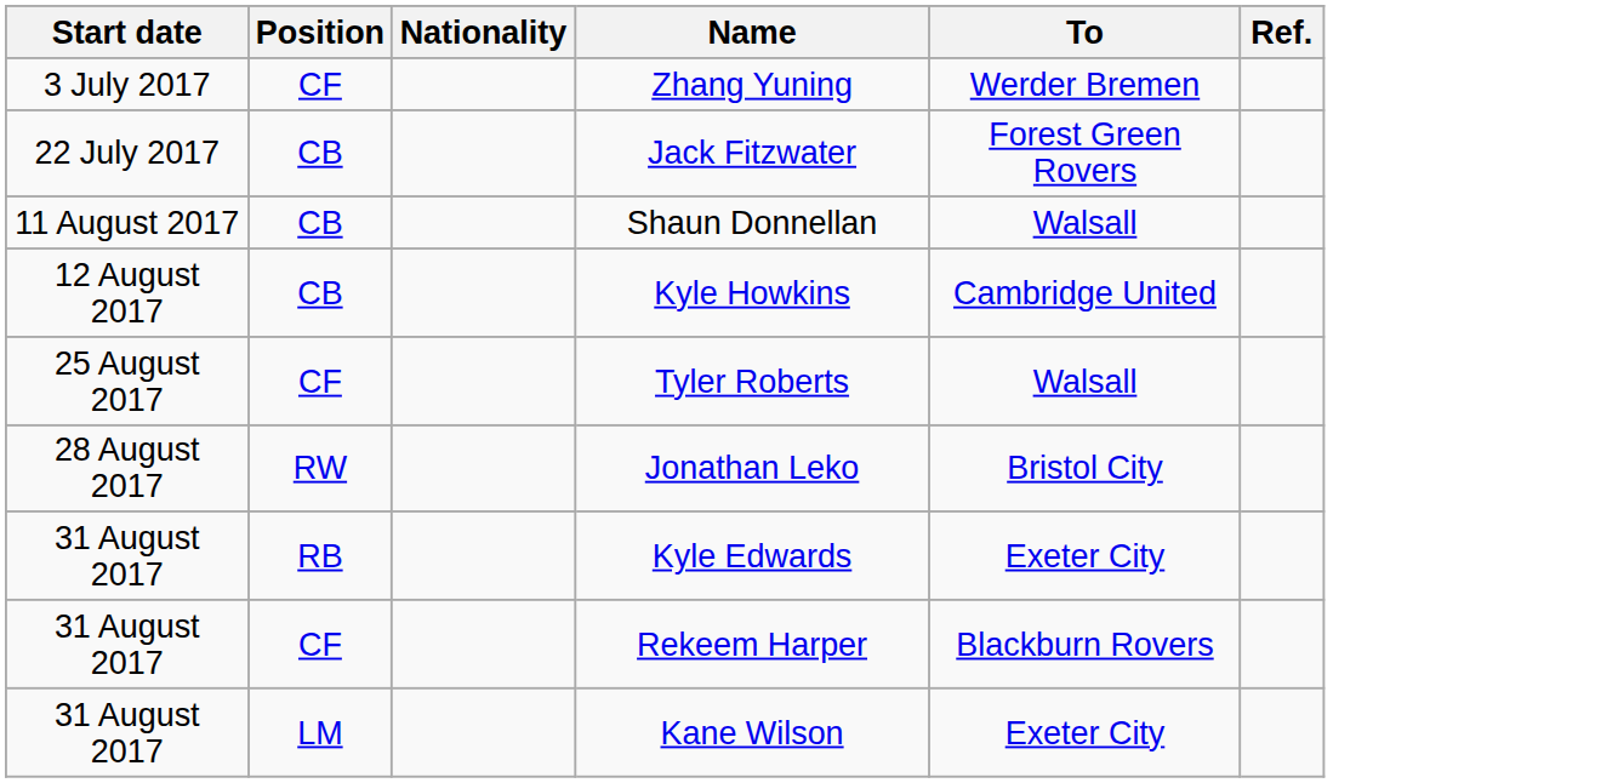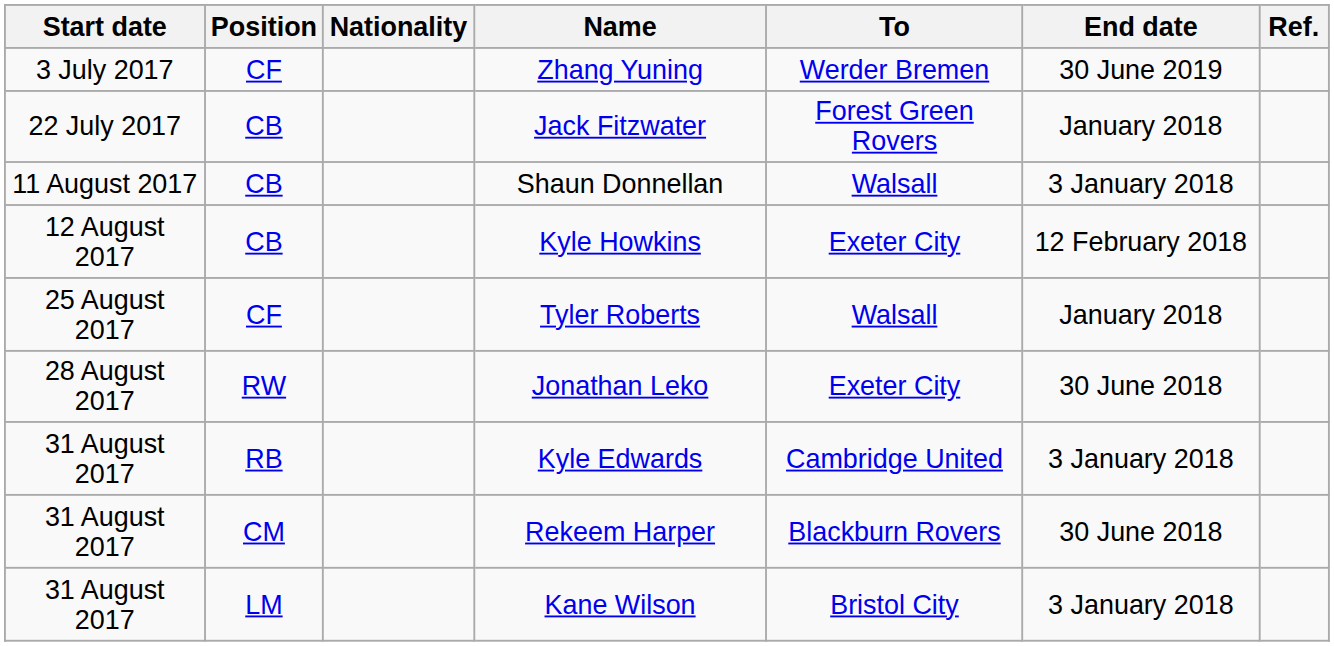+ column: End date | 30 June 2019 | January 2018 | 3 January 2018 | 12 February 2018 | January 2018 | 30 June 2018 | 3 January 2018 | 30 June 2018 | 3 January 2018
Kyle Howkins | To: Cambridge United -> Exeter City
Jonathan Leko | To: Bristol City -> Exeter City
Kyle Edwards | To: Exeter City -> Cambridge United
Rekeem Harper | Position: CF -> CM
Kane Wilson | To: Exeter City -> Bristol City
